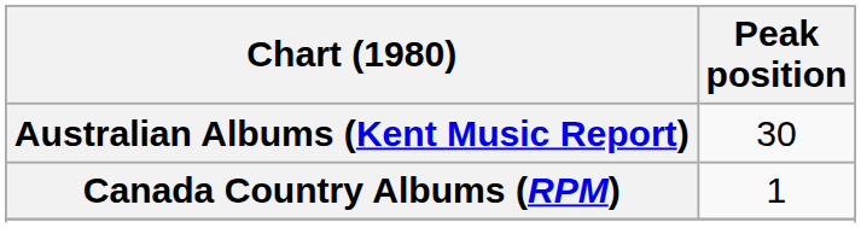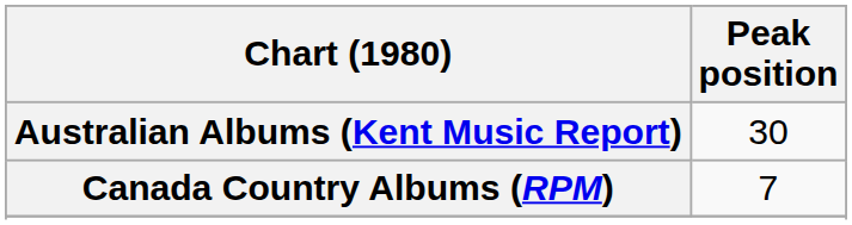Canada Country Albums (RPM) | Peak position: 1 -> 7
